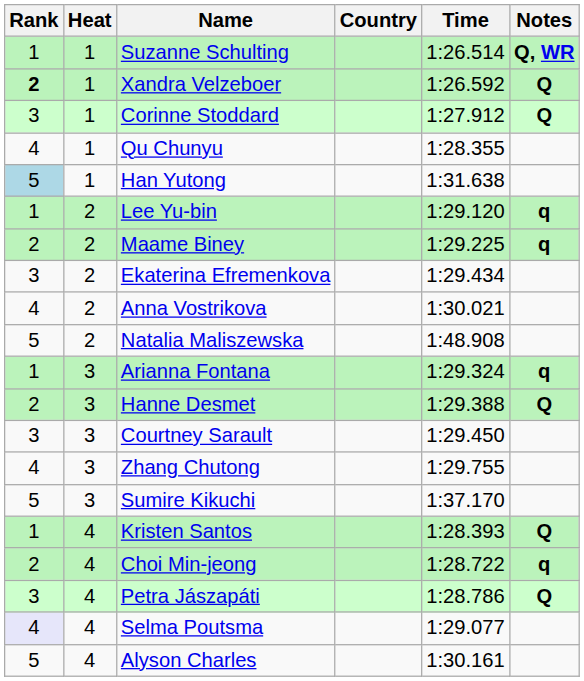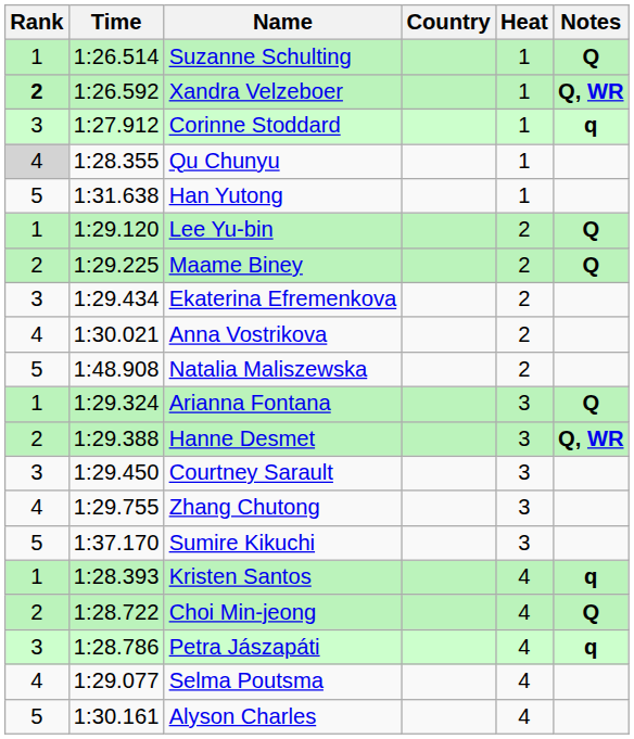columns swapped: Heat <-> Time
Suzanne Schulting | Notes: Q, WR -> Q
Xandra Velzeboer | Notes: Q -> Q, WR
Corinne Stoddard | Notes: Q -> q
Qu Chunyu | Rank: no background -> lightgrey background
Han Yutong | Rank: lightblue background -> no background
Lee Yu-bin | Notes: q -> Q
Maame Biney | Notes: q -> Q
Arianna Fontana | Notes: q -> Q
Hanne Desmet | Notes: Q -> Q, WR
Kristen Santos | Notes: Q -> q
Choi Min-jeong | Notes: q -> Q
Petra Jászapáti | Notes: Q -> q
Selma Poutsma | Rank: lavender background -> no background
